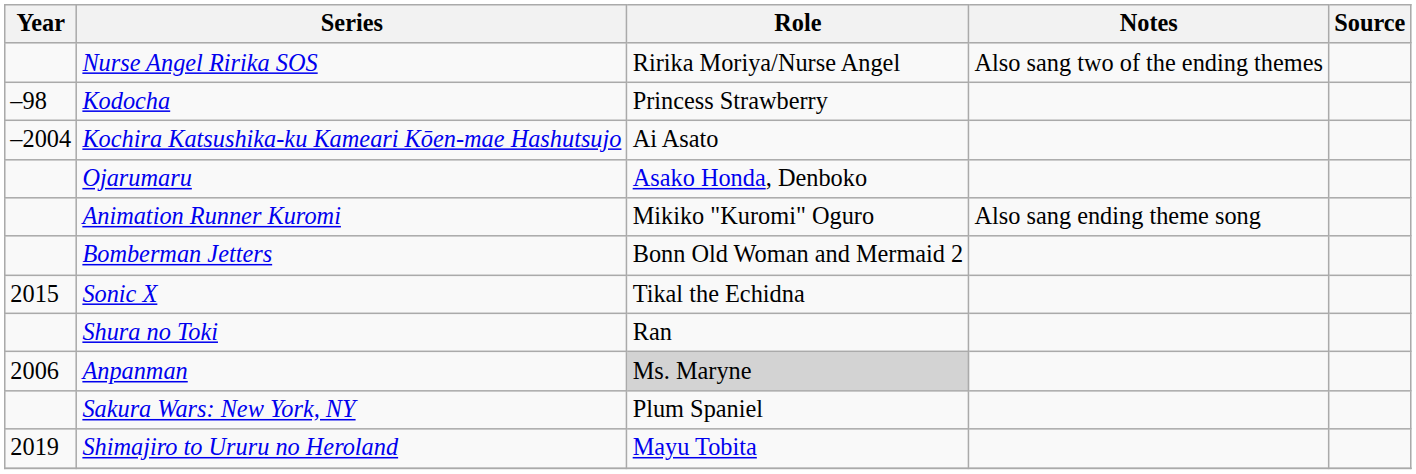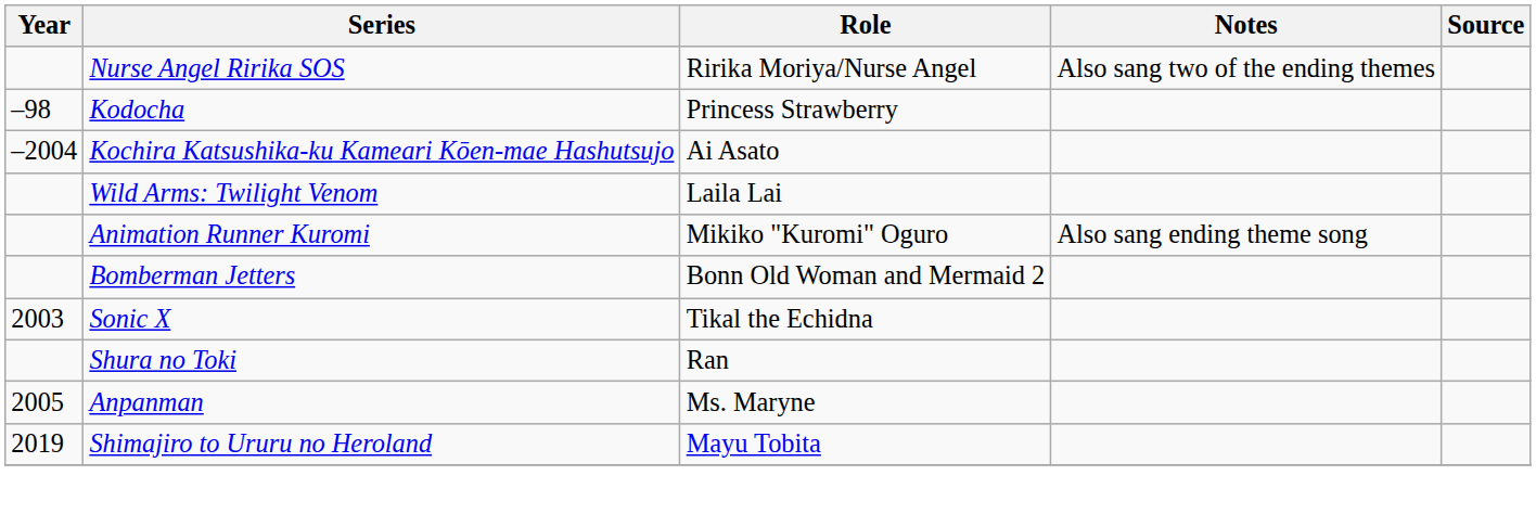- row: Ojarumaru | Asako Honda, Denboko
+ row: Wild Arms: Twilight Venom | Laila Lai
Sonic X | Year: 2015 -> 2003
Anpanman | Year: 2006 -> 2005
Anpanman | Role: lightgrey background -> no background
- row: Sakura Wars: New York, NY | Plum Spaniel
